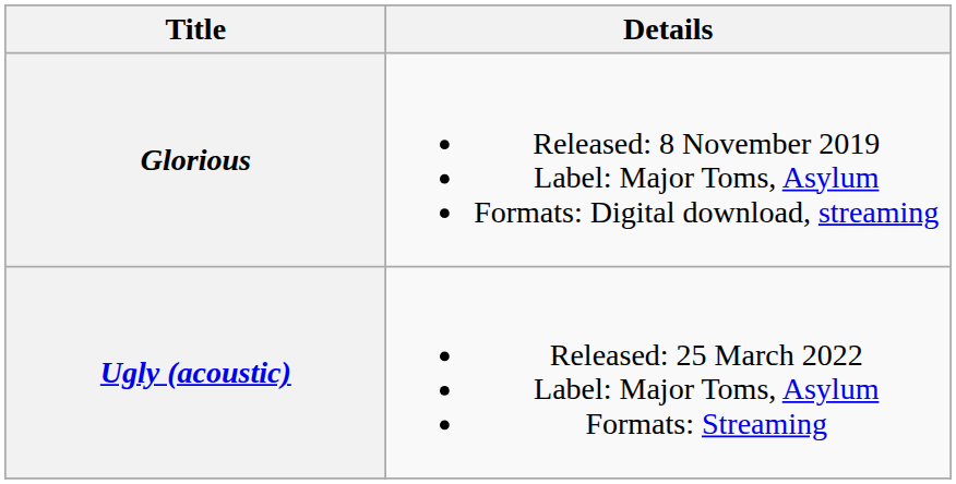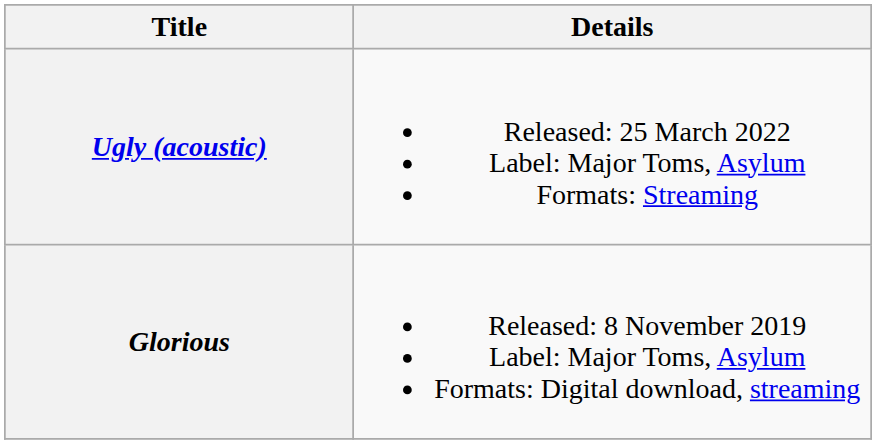rows swapped: Glorious <-> Ugly (acoustic)
